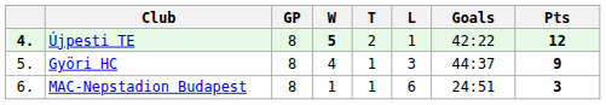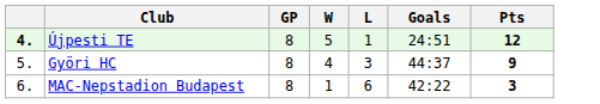- column: T | 2 | 1 | 1
Újpesti TE | W: bold -> normal
Újpesti TE | Goals: 42:22 -> 24:51
MAC-Nepstadion Budapest | Goals: 24:51 -> 42:22
